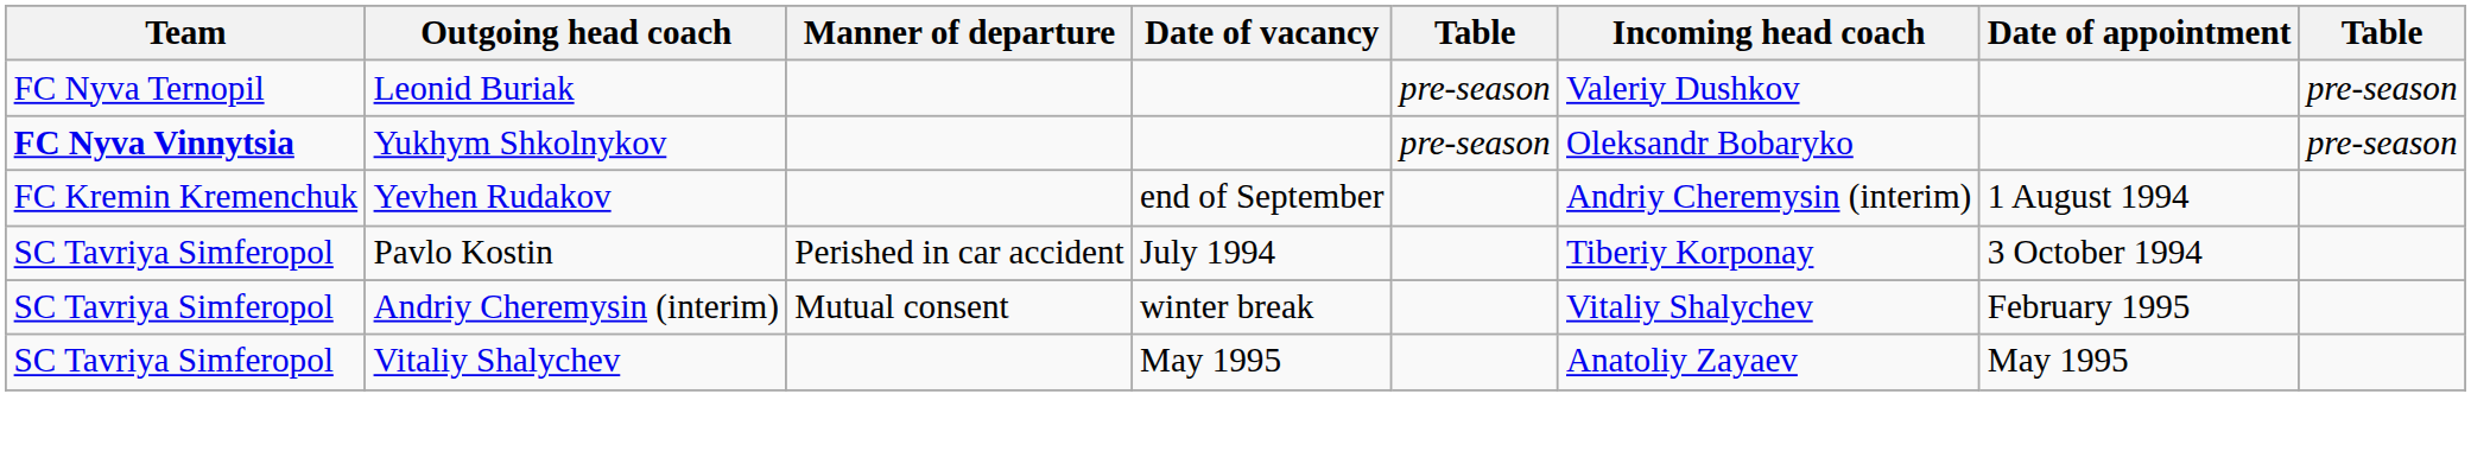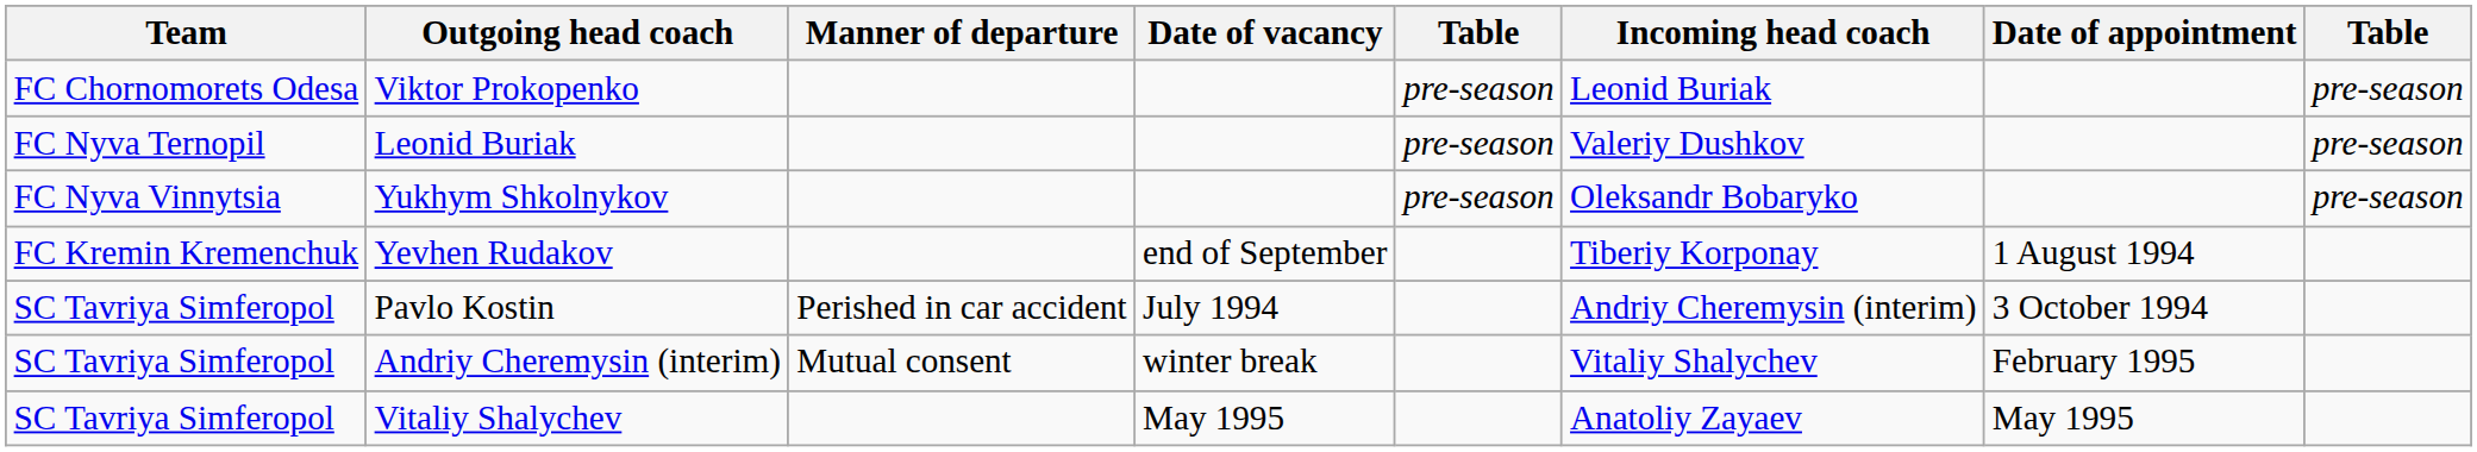+ row: FC Chornomorets Odesa | Viktor Prokopenko | pre-season | Leonid Buriak | pre-season
Yukhym Shkolnykov | Team: bold -> normal
Yevhen Rudakov | Incoming head coach: Andriy Cheremysin (interim) -> Tiberiy Korponay
Pavlo Kostin | Incoming head coach: Tiberiy Korponay -> Andriy Cheremysin (interim)
